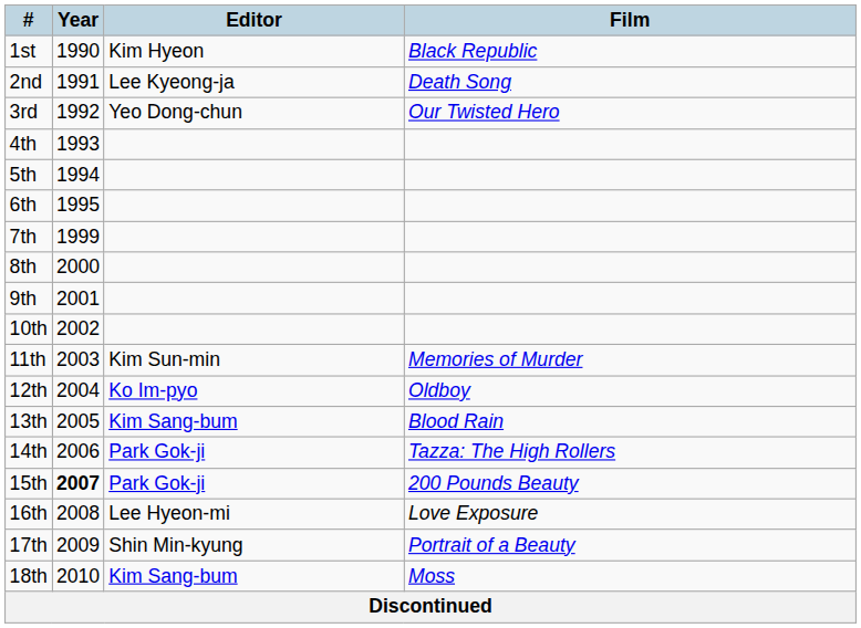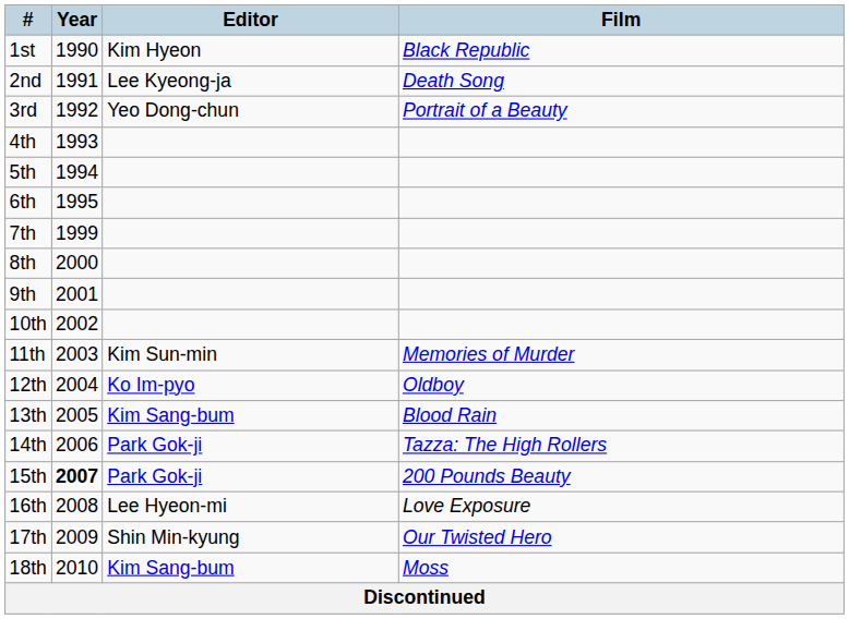3rd | Film: Our Twisted Hero -> Portrait of a Beauty
17th | Film: Portrait of a Beauty -> Our Twisted Hero
